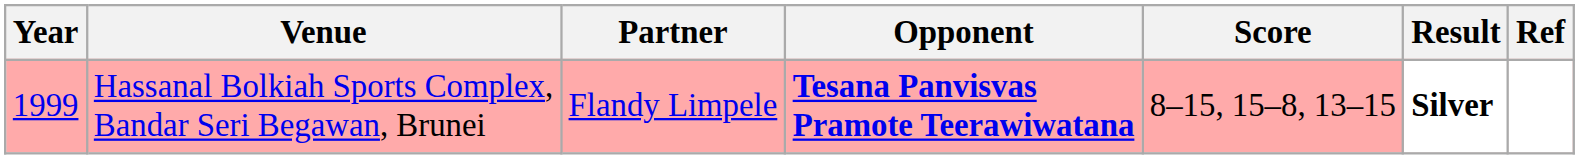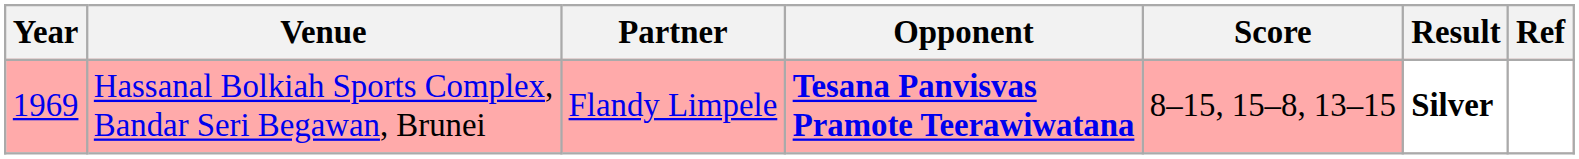Hassanal Bolkiah Sports Complex, Bandar Seri Begawan, Brunei | Year: 1999 -> 1969
